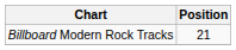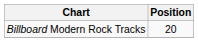Billboard Modern Rock Tracks | Position: 21 -> 20
